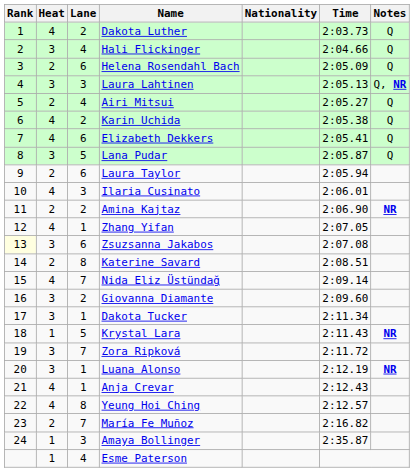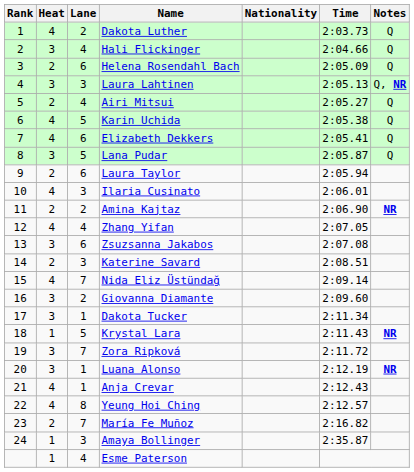Karin Uchida | Lane: 2 -> 5
Zhang Yifan | Lane: 1 -> 4
Zsuzsanna Jakabos | Rank: lightyellow background -> no background
Katerine Savard | Lane: 8 -> 3
